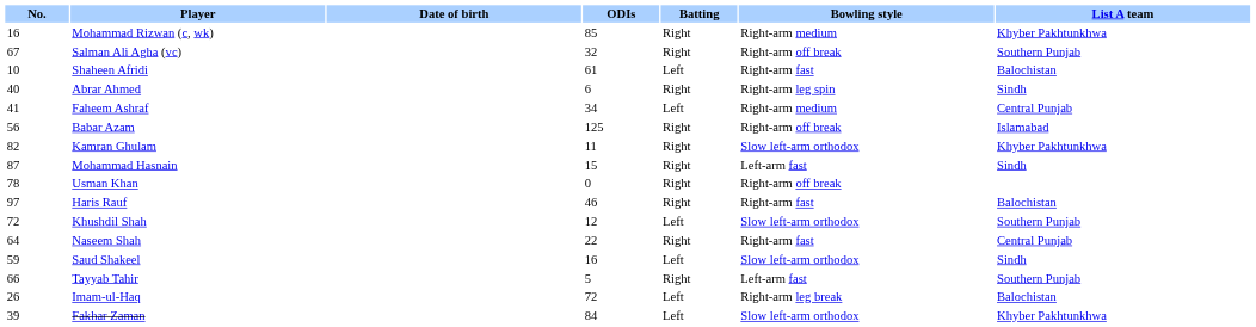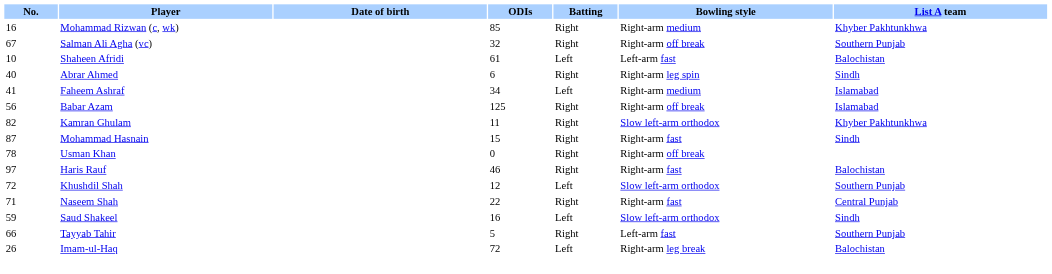Shaheen Afridi | Bowling style: Right-arm fast -> Left-arm fast
Faheem Ashraf | List A team: Central Punjab -> Islamabad
Mohammad Hasnain | Bowling style: Left-arm fast -> Right-arm fast
Naseem Shah | No.: 64 -> 71
- row: 39 | Fakhar Zaman | 84 | Left | Slow left-arm orthodox | Khyber Pakhtunkhwa
